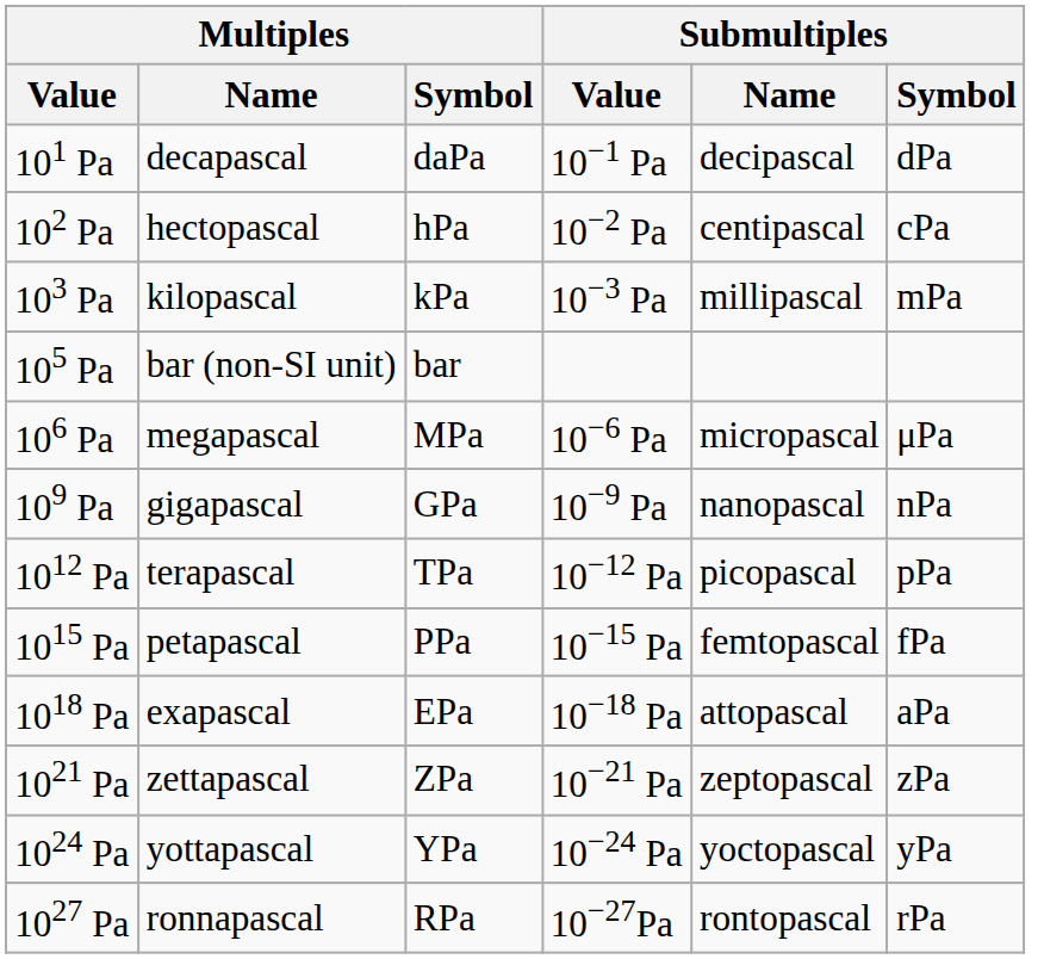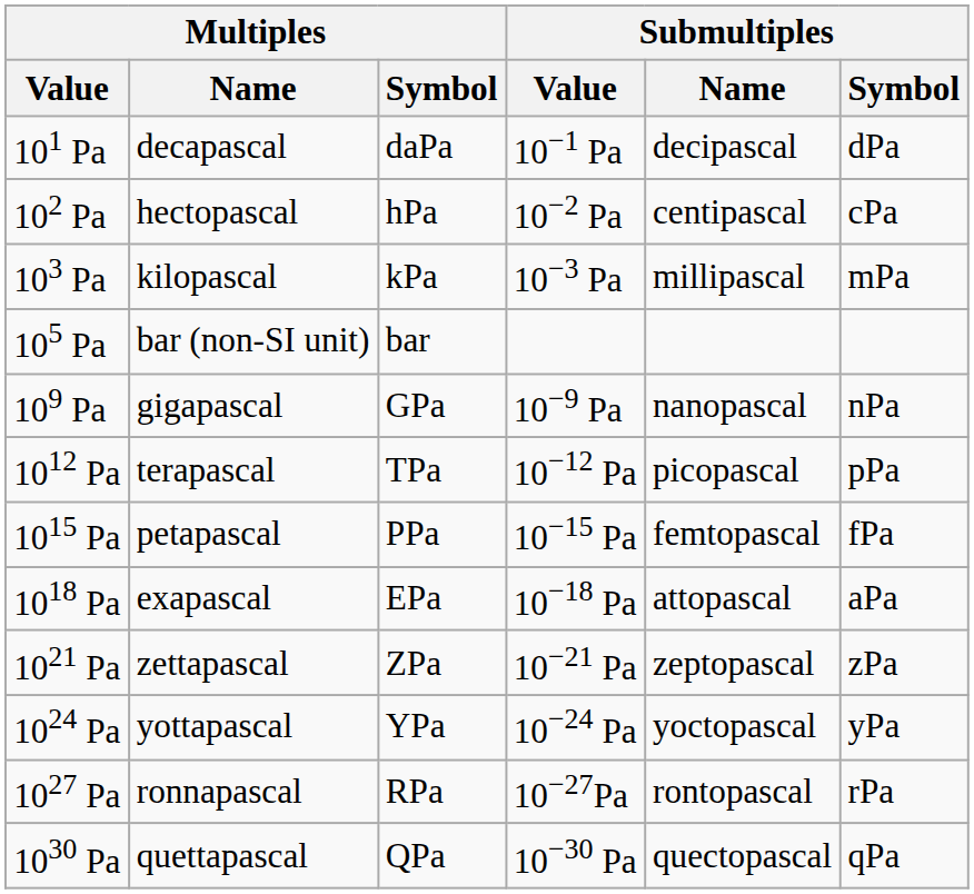- row: 106 Pa | megapascal | MPa | 10−6 Pa | micropascal | μPa
+ row: 1030 Pa | quettapascal | QPa | 10−30 Pa | quectopascal | qPa
